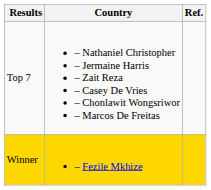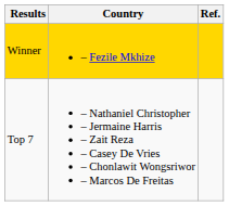rows swapped: Winner <-> Top 7
